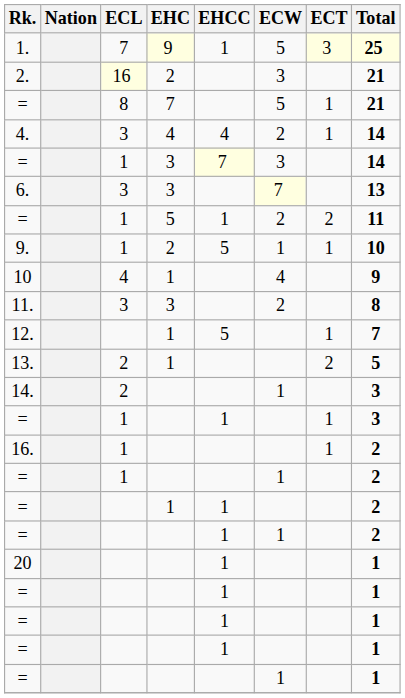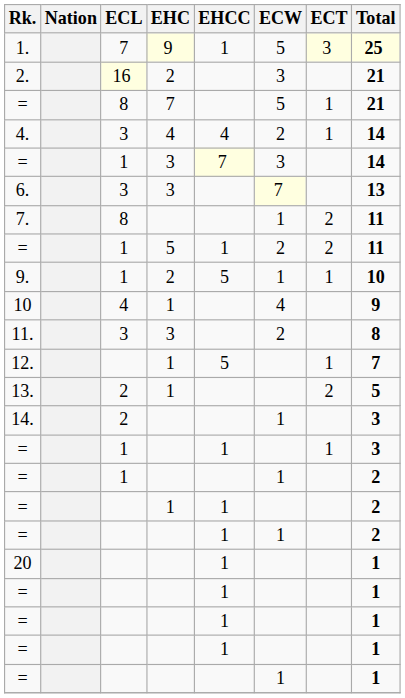+ row: 7. | 8 | 1 | 2 | 11
- row: 16. | 1 | 1 | 2
